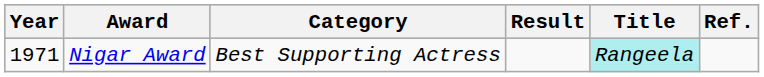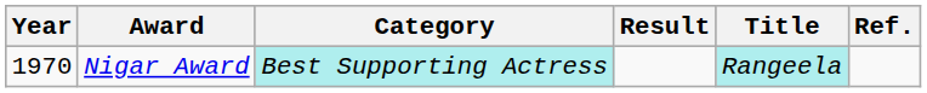Nigar Award | Year: 1971 -> 1970
Nigar Award | Category: no background -> paleturquoise background
